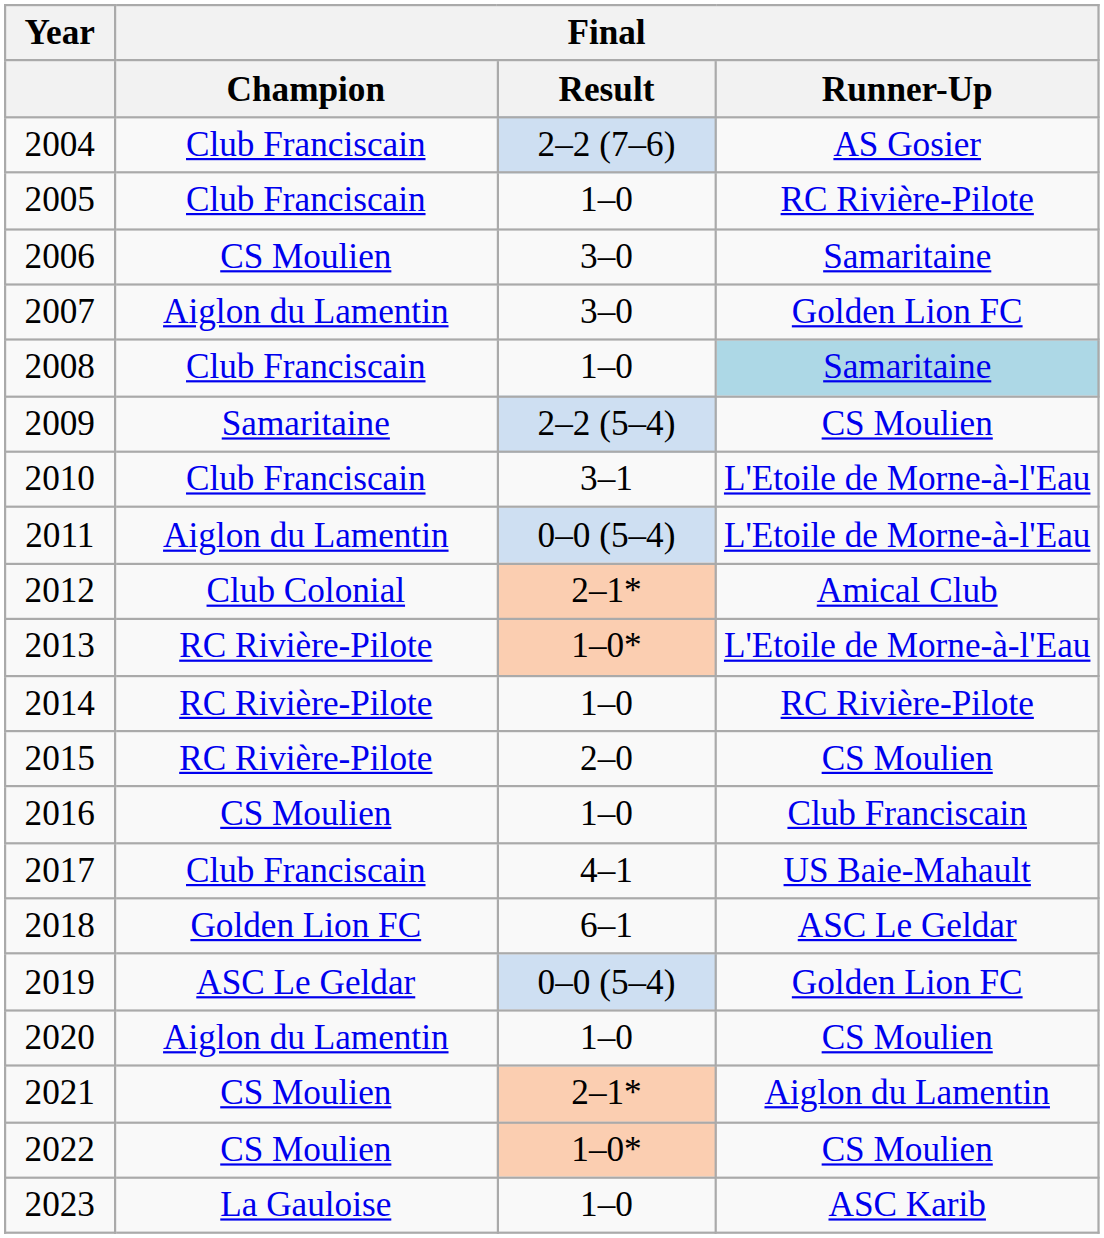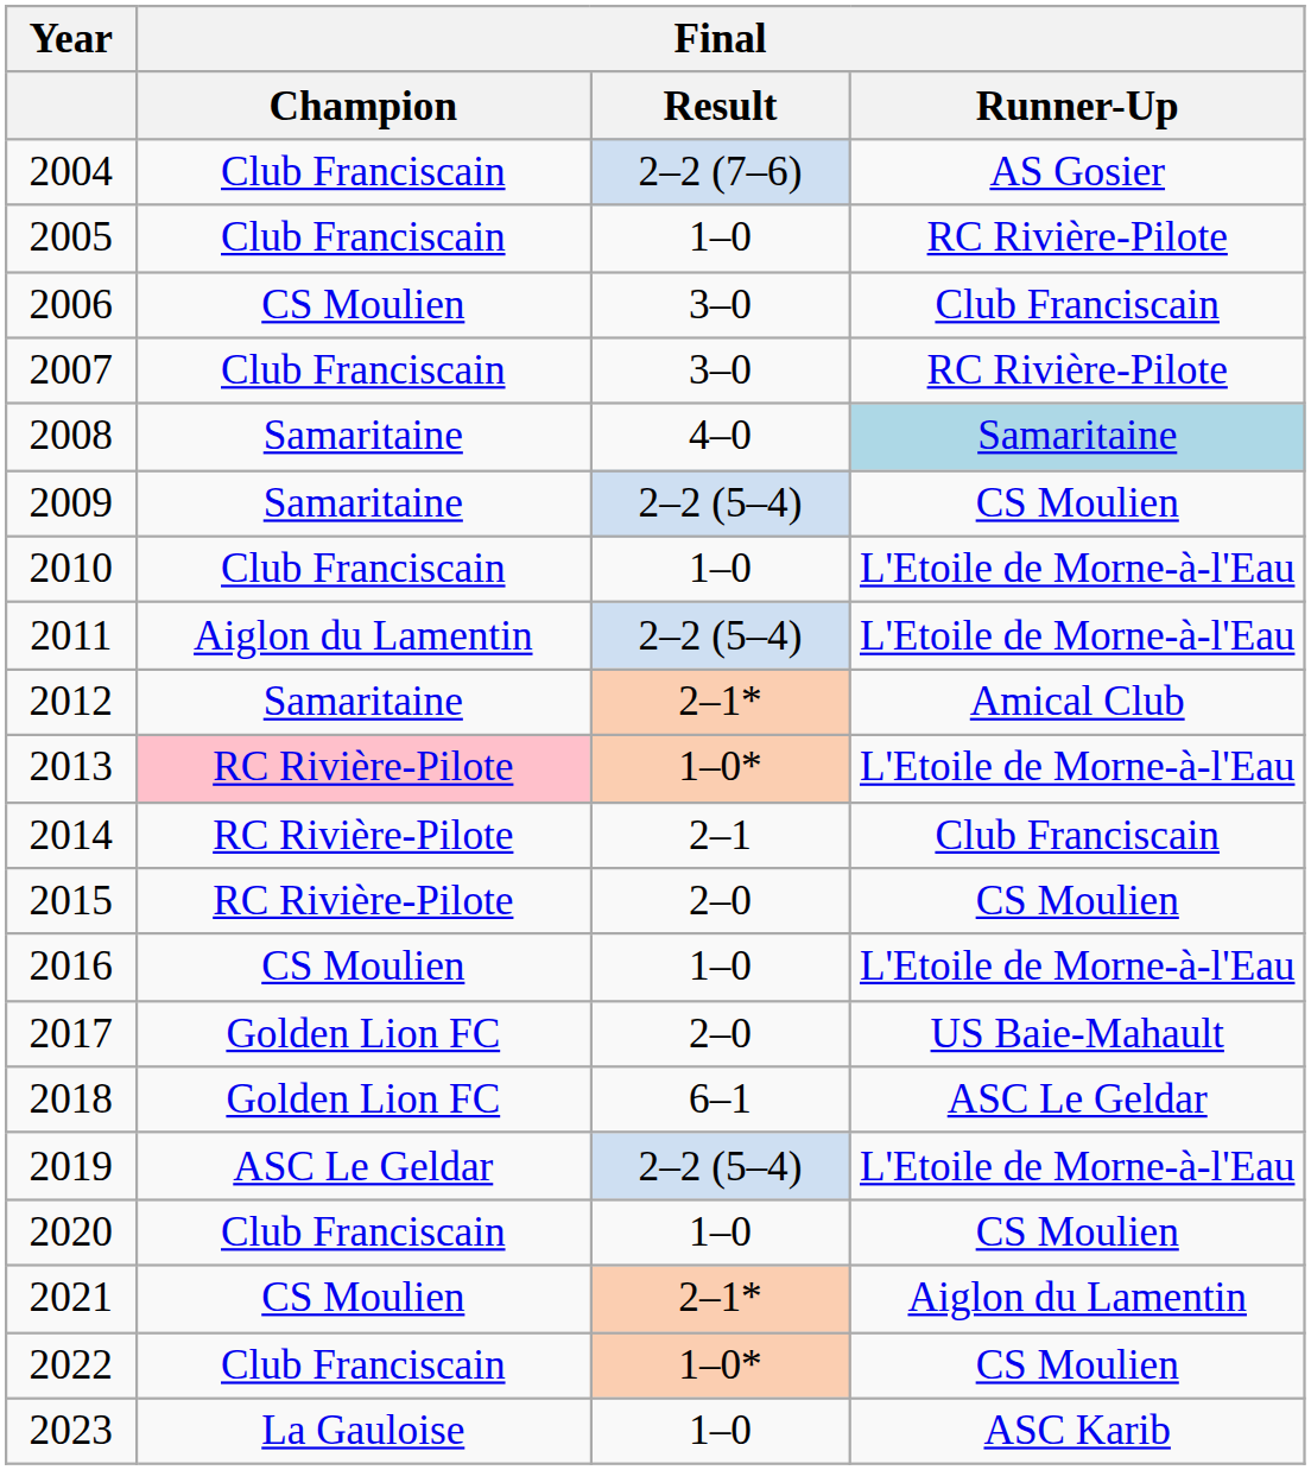2006 | Final / Runner-Up: Samaritaine -> Club Franciscain
2007 | Final / Champion: Aiglon du Lamentin -> Club Franciscain
2007 | Final / Runner-Up: Golden Lion FC -> RC Rivière-Pilote
2008 | Final / Champion: Club Franciscain -> Samaritaine
2008 | Final / Result: 1–0 -> 4–0
2010 | Final / Result: 3–1 -> 1–0
2011 | Final / Result: 0–0 (5–4) -> 2–2 (5–4)
2012 | Final / Champion: Club Colonial -> Samaritaine
2013 | Final / Champion: no background -> pink background
2014 | Final / Result: 1–0 -> 2–1
2014 | Final / Runner-Up: RC Rivière-Pilote -> Club Franciscain
2016 | Final / Runner-Up: Club Franciscain -> L'Etoile de Morne-à-l'Eau
2017 | Final / Champion: Club Franciscain -> Golden Lion FC
2017 | Final / Result: 4–1 -> 2–0
2019 | Final / Result: 0–0 (5–4) -> 2–2 (5–4)
2019 | Final / Runner-Up: Golden Lion FC -> L'Etoile de Morne-à-l'Eau
2020 | Final / Champion: Aiglon du Lamentin -> Club Franciscain
2022 | Final / Champion: CS Moulien -> Club Franciscain
